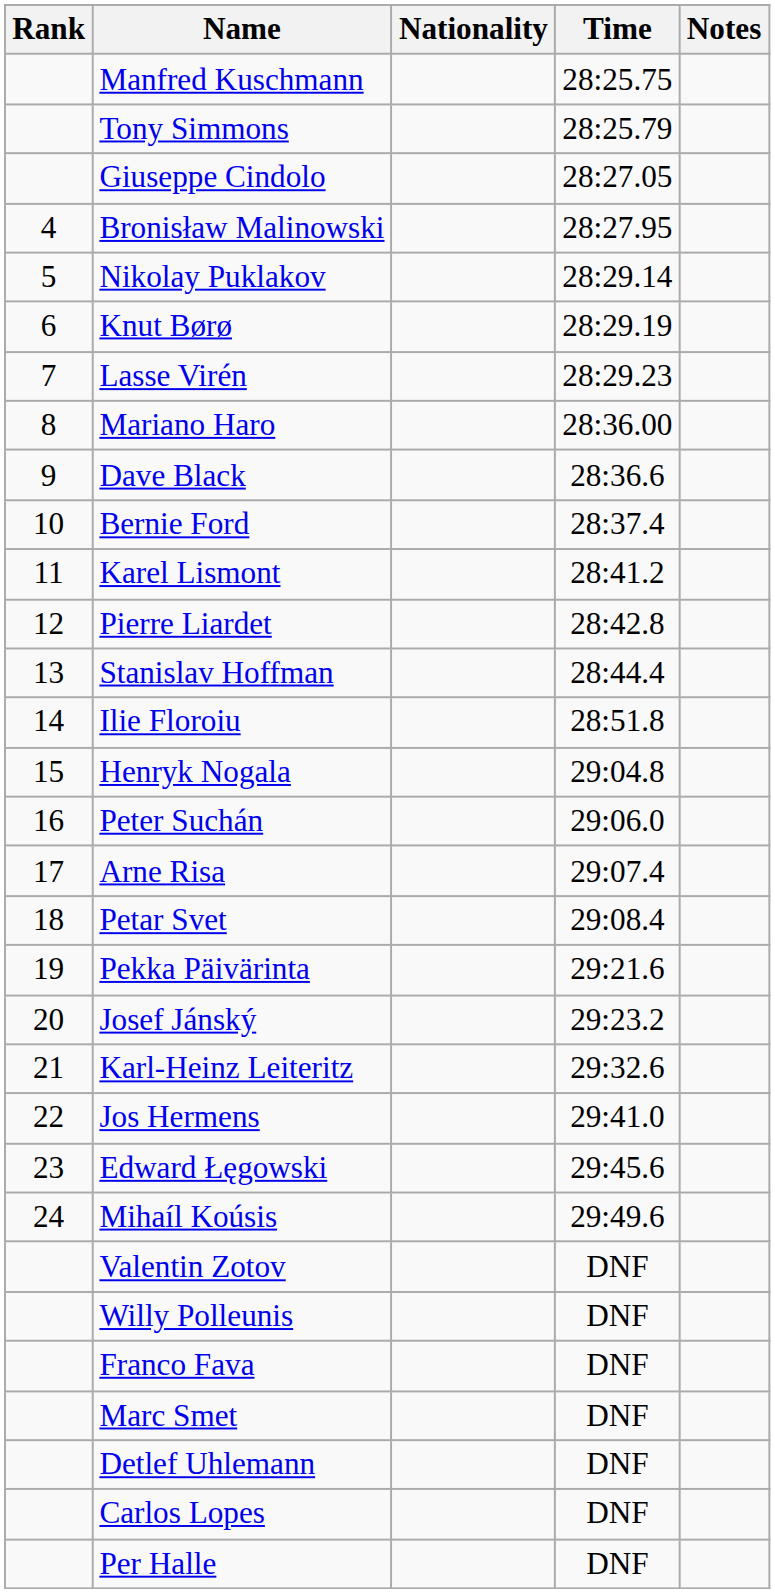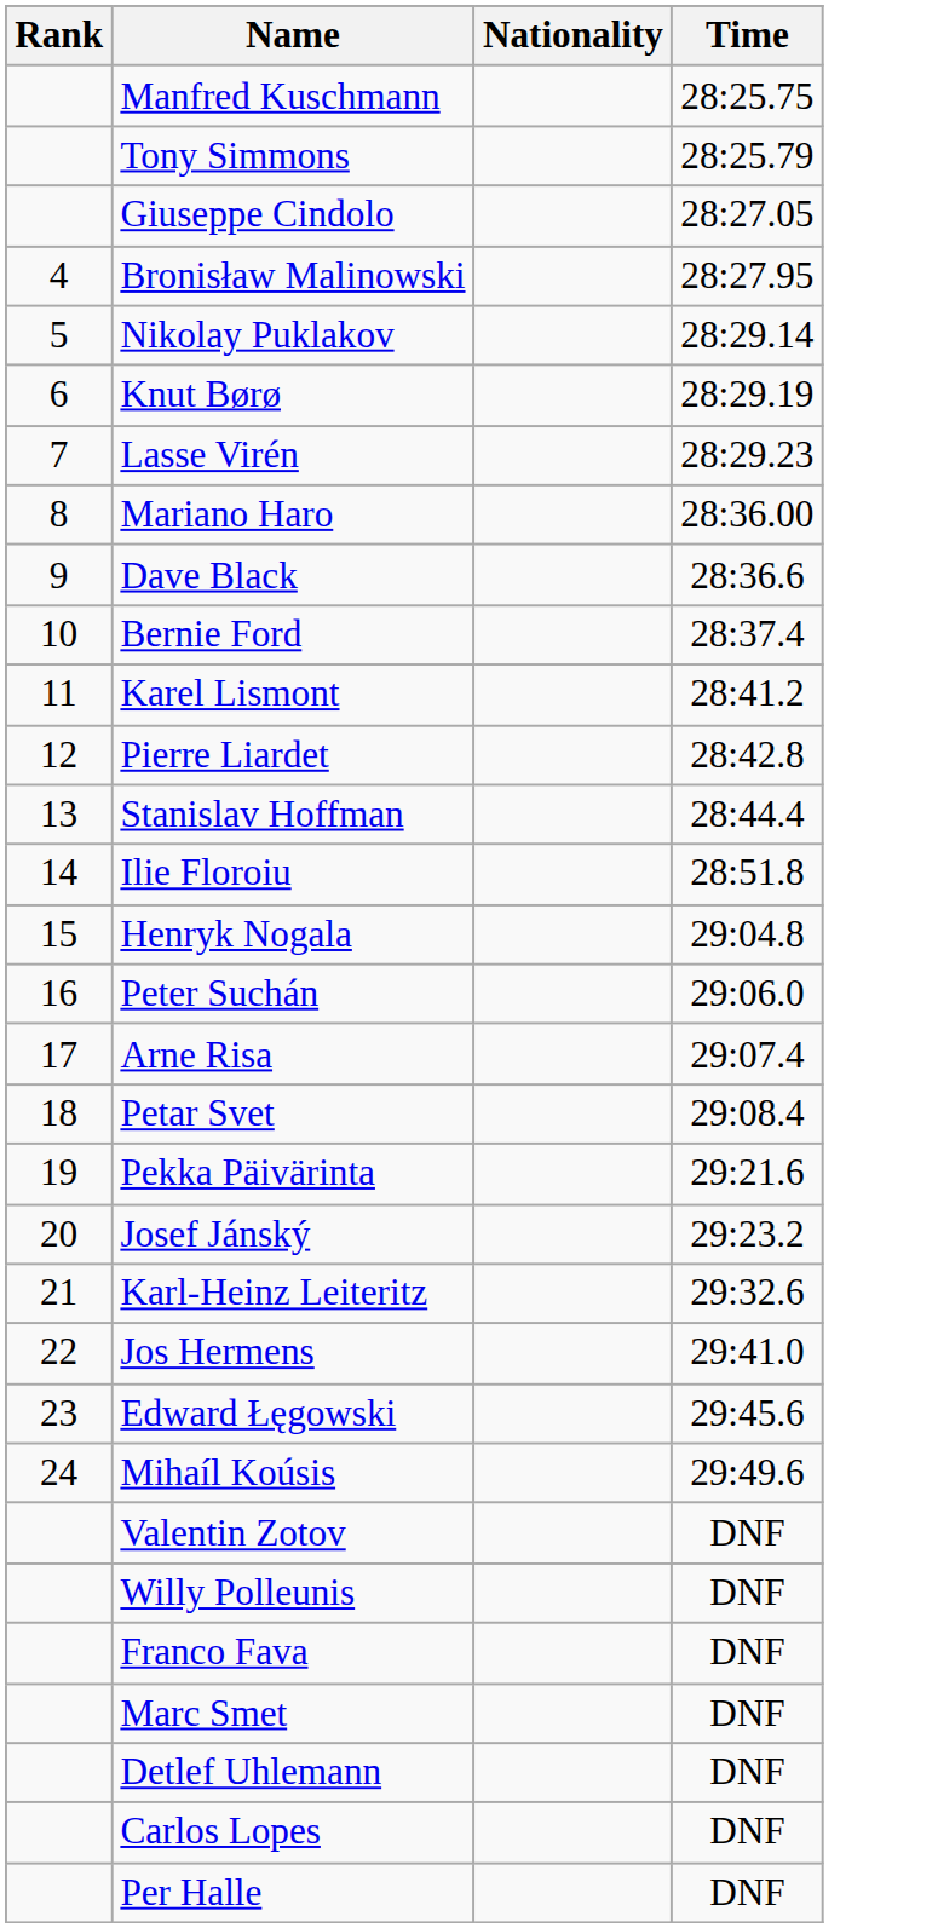- column: Notes
